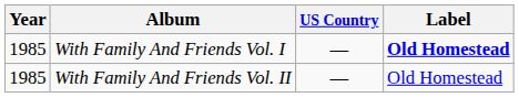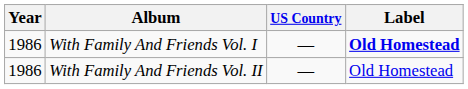With Family And Friends Vol. I | Year: 1985 -> 1986
With Family And Friends Vol. II | Year: 1985 -> 1986
